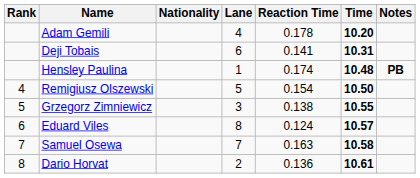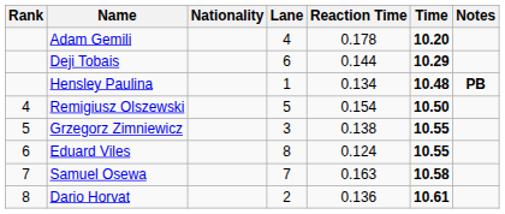Deji Tobais | Reaction Time: 0.141 -> 0.144
Deji Tobais | Time: 10.31 -> 10.29
Hensley Paulina | Reaction Time: 0.174 -> 0.134
Eduard Viles | Time: 10.57 -> 10.55
